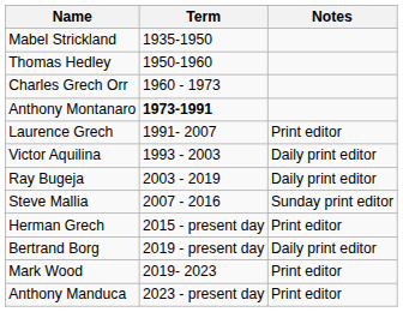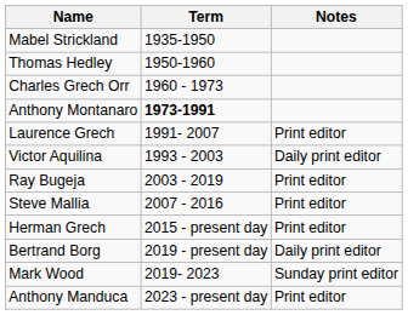Ray Bugeja | Notes: Daily print editor -> Print editor
Steve Mallia | Notes: Sunday print editor -> Print editor
Mark Wood | Notes: Print editor -> Sunday print editor
